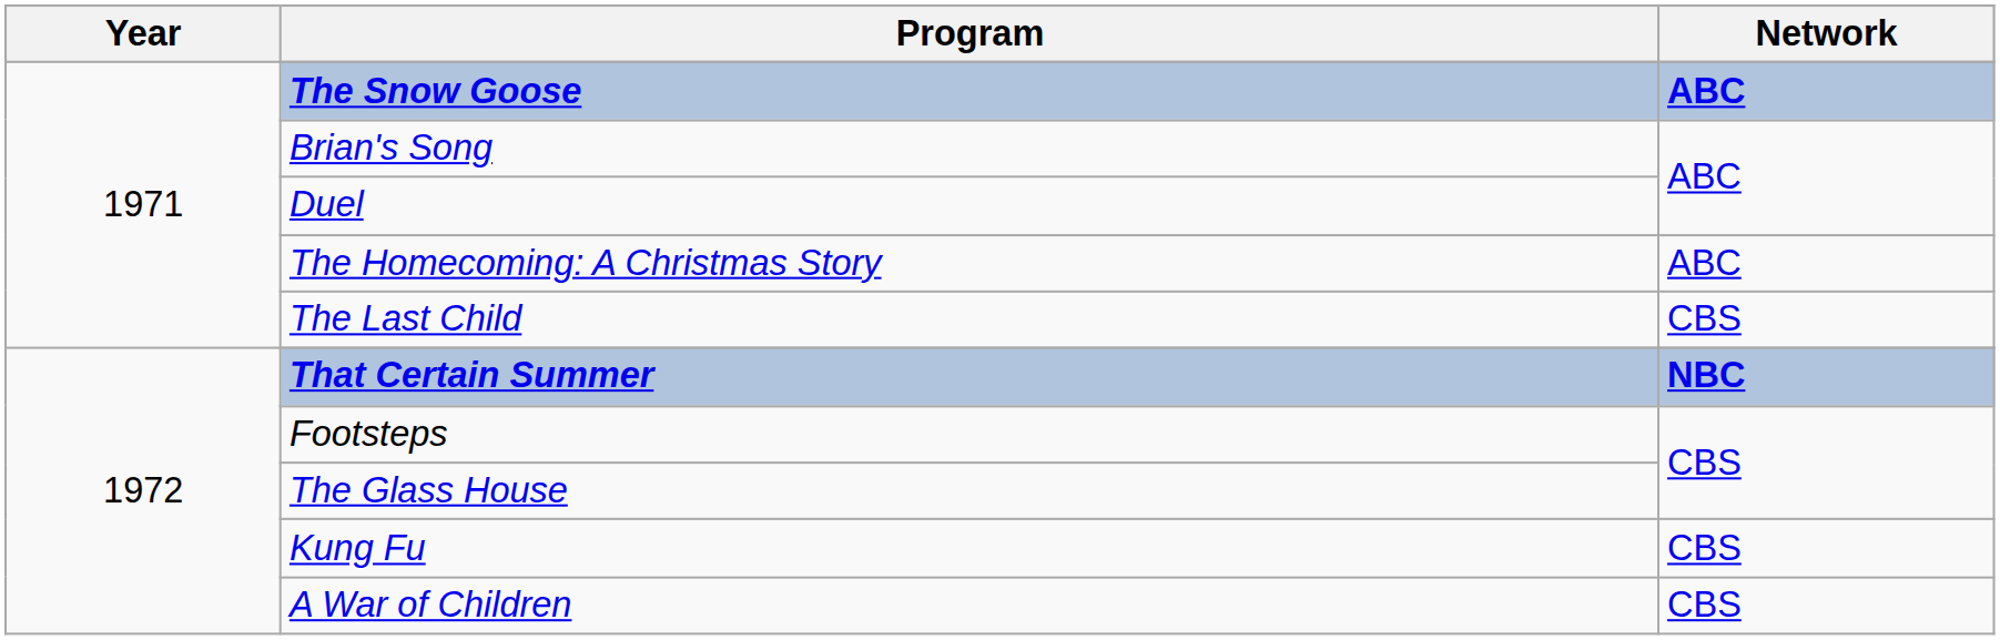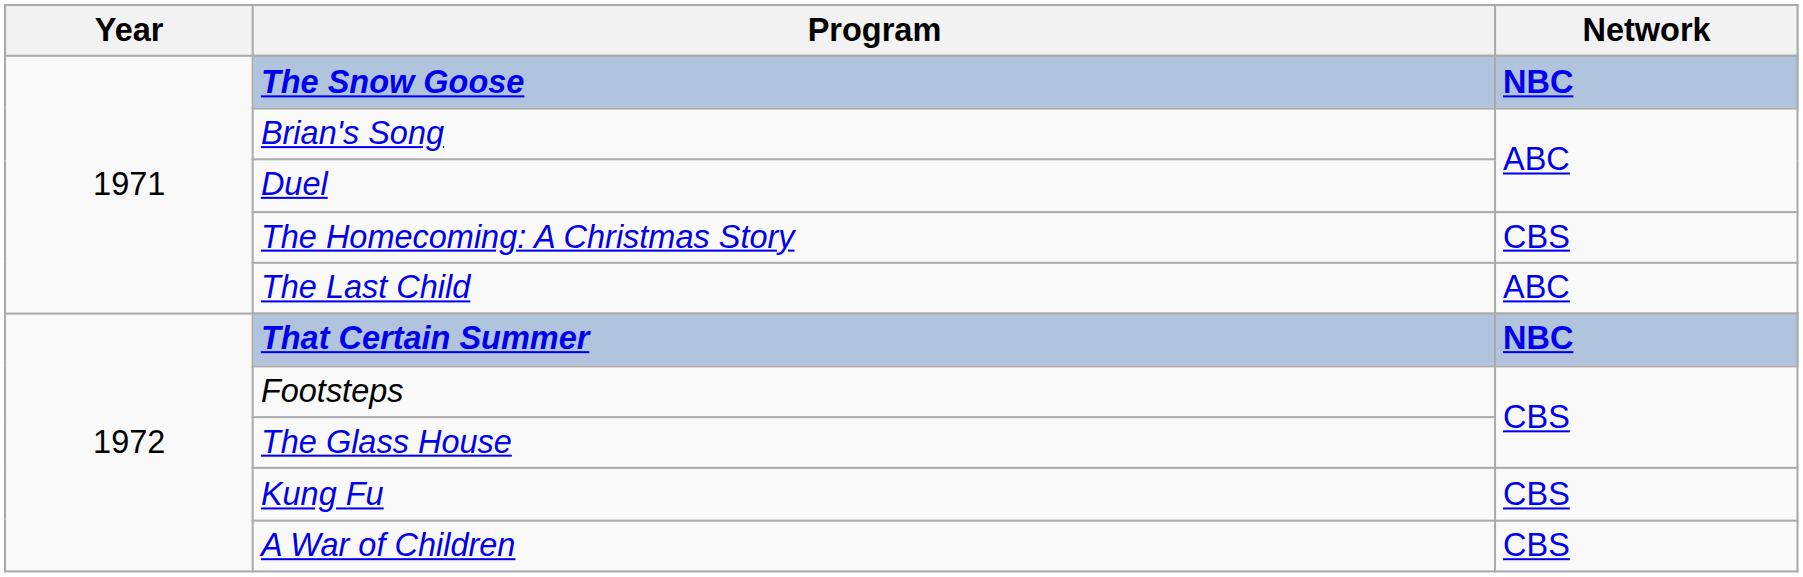The Snow Goose | Network: ABC -> NBC
The Homecoming: A Christmas Story | Network: ABC -> CBS
The Last Child | Network: CBS -> ABC
